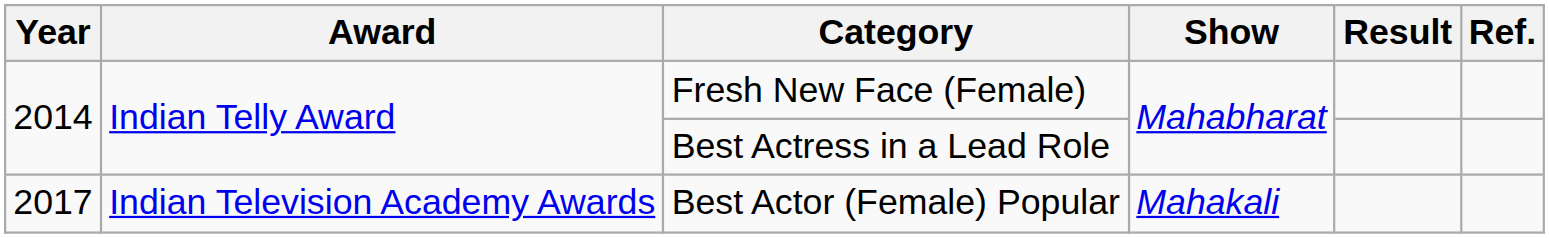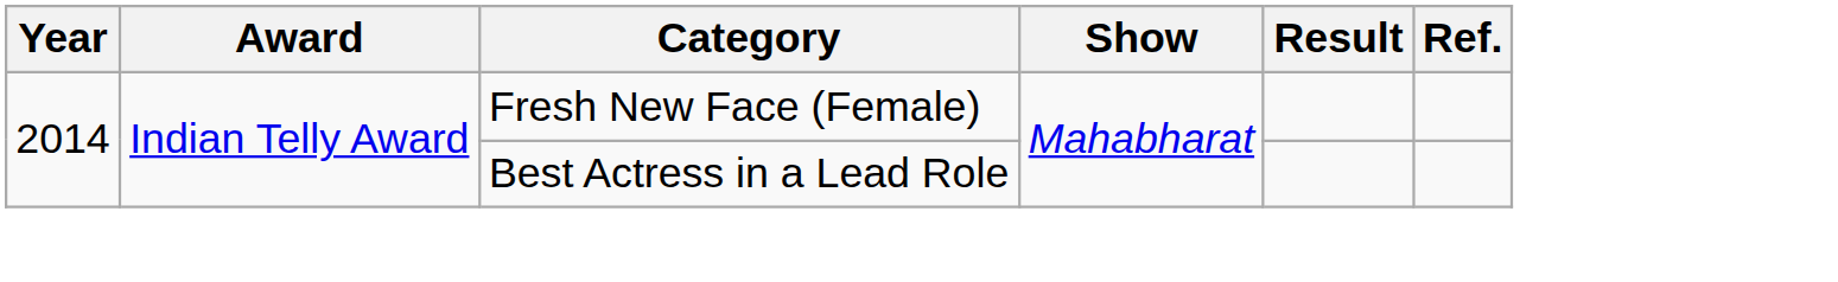- row: 2017 | Indian Television Academy Awards | Best Actor (Female) Popular | Mahakali
